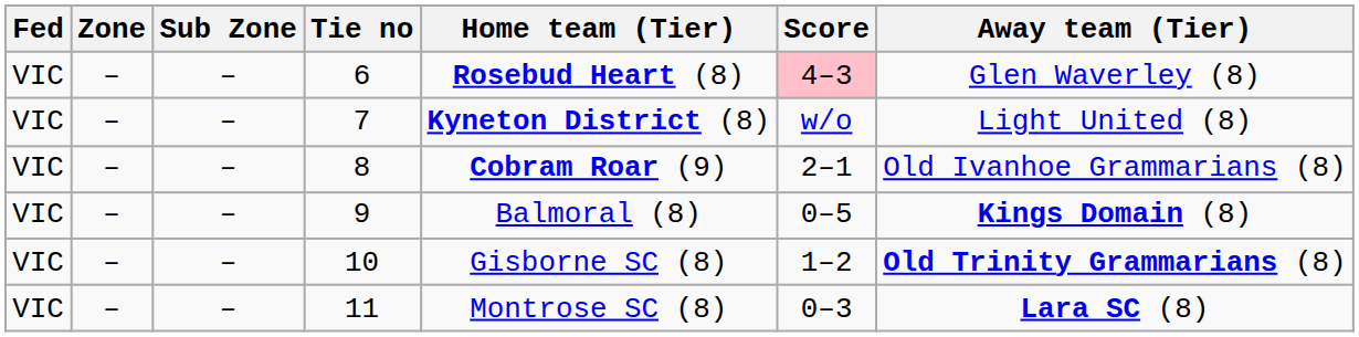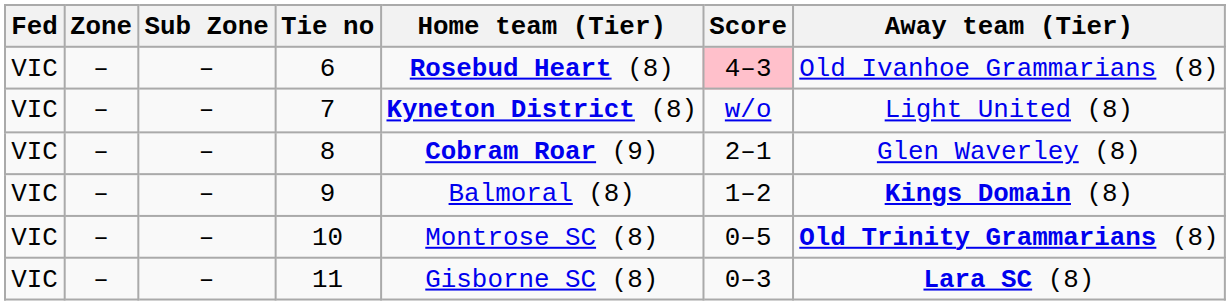6 | Away team (Tier): Glen Waverley (8) -> Old Ivanhoe Grammarians (8)
8 | Away team (Tier): Old Ivanhoe Grammarians (8) -> Glen Waverley (8)
9 | Score: 0–5 -> 1–2
10 | Home team (Tier): Gisborne SC (8) -> Montrose SC (8)
10 | Score: 1–2 -> 0–5
11 | Home team (Tier): Montrose SC (8) -> Gisborne SC (8)
